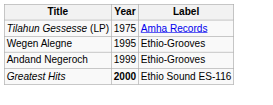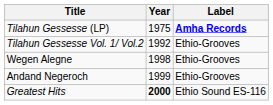Tilahun Gessesse (LP) | Label: normal -> bold
+ row: Tilahun Gessesse Vol. 1/ Vol.2 | 1992 | Ethio-Grooves
Wegen Alegne | Year: 1995 -> 1998
